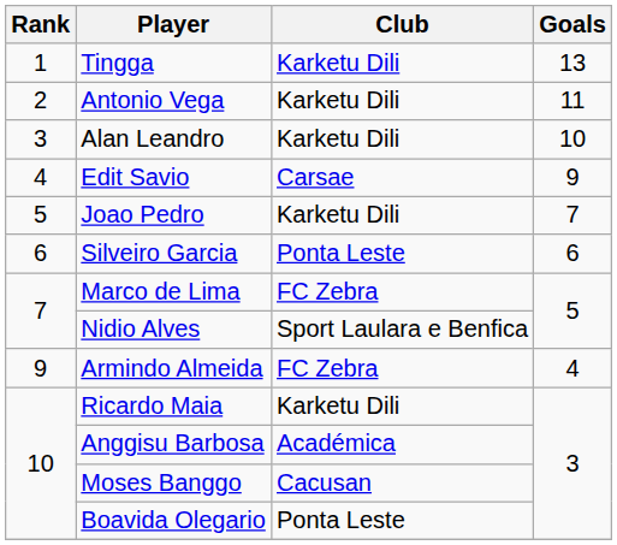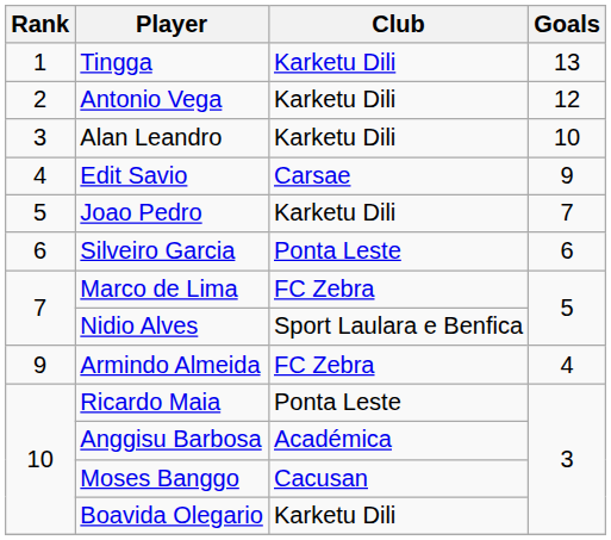Antonio Vega | Goals: 11 -> 12
Ricardo Maia | Club: Karketu Dili -> Ponta Leste
Boavida Olegario | Club: Ponta Leste -> Karketu Dili
